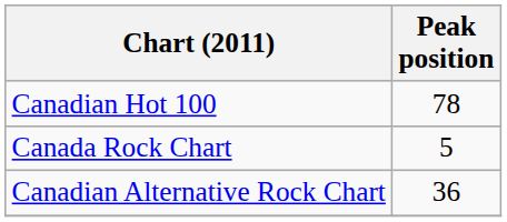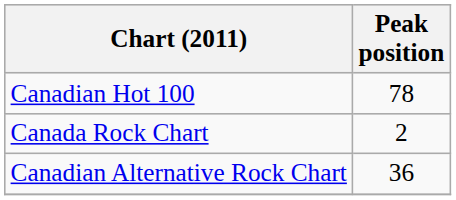Canada Rock Chart | Peak position: 5 -> 2
